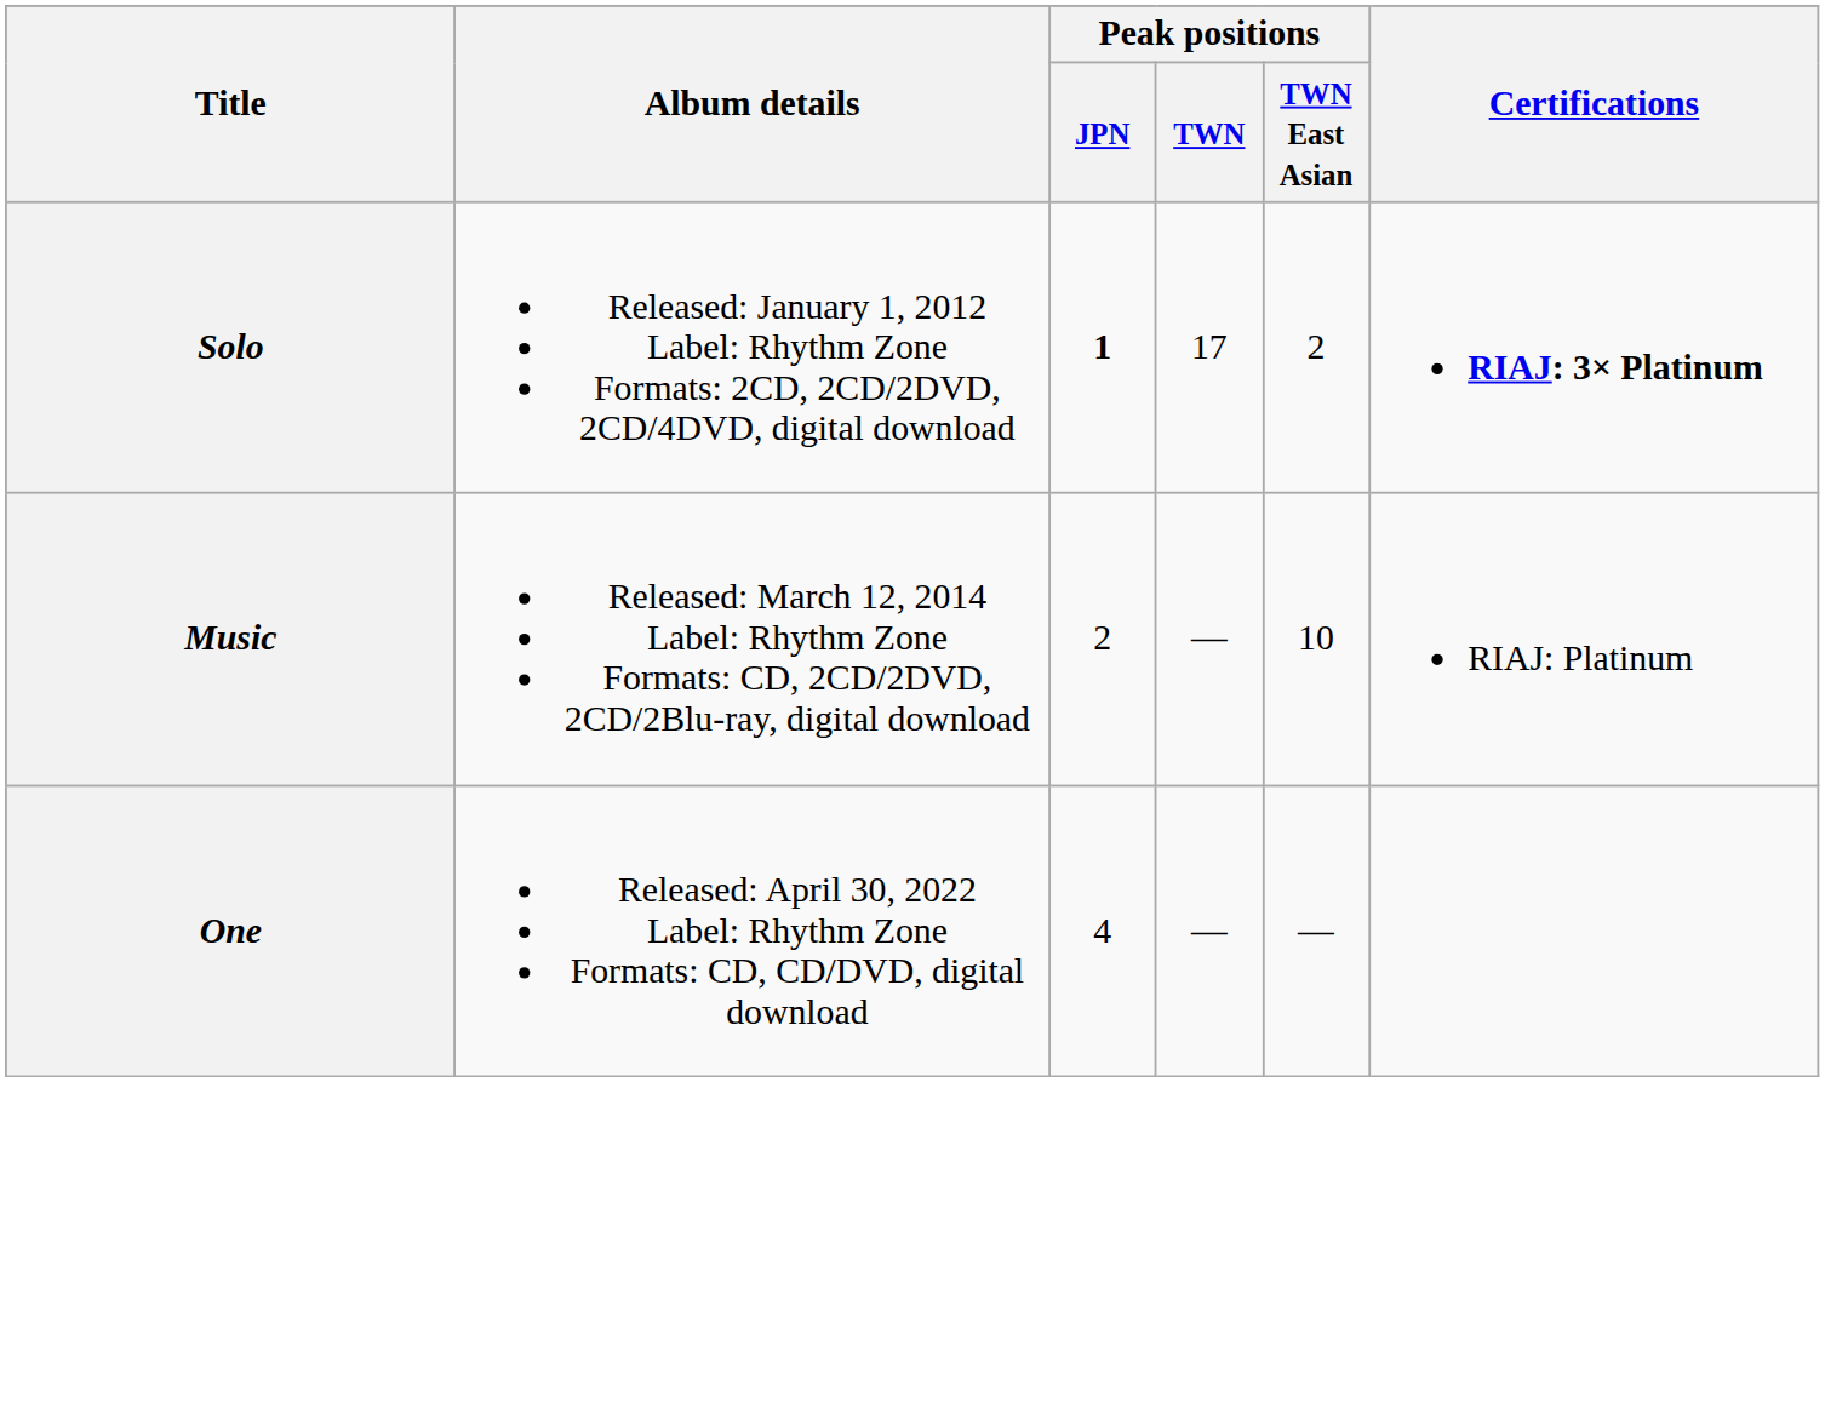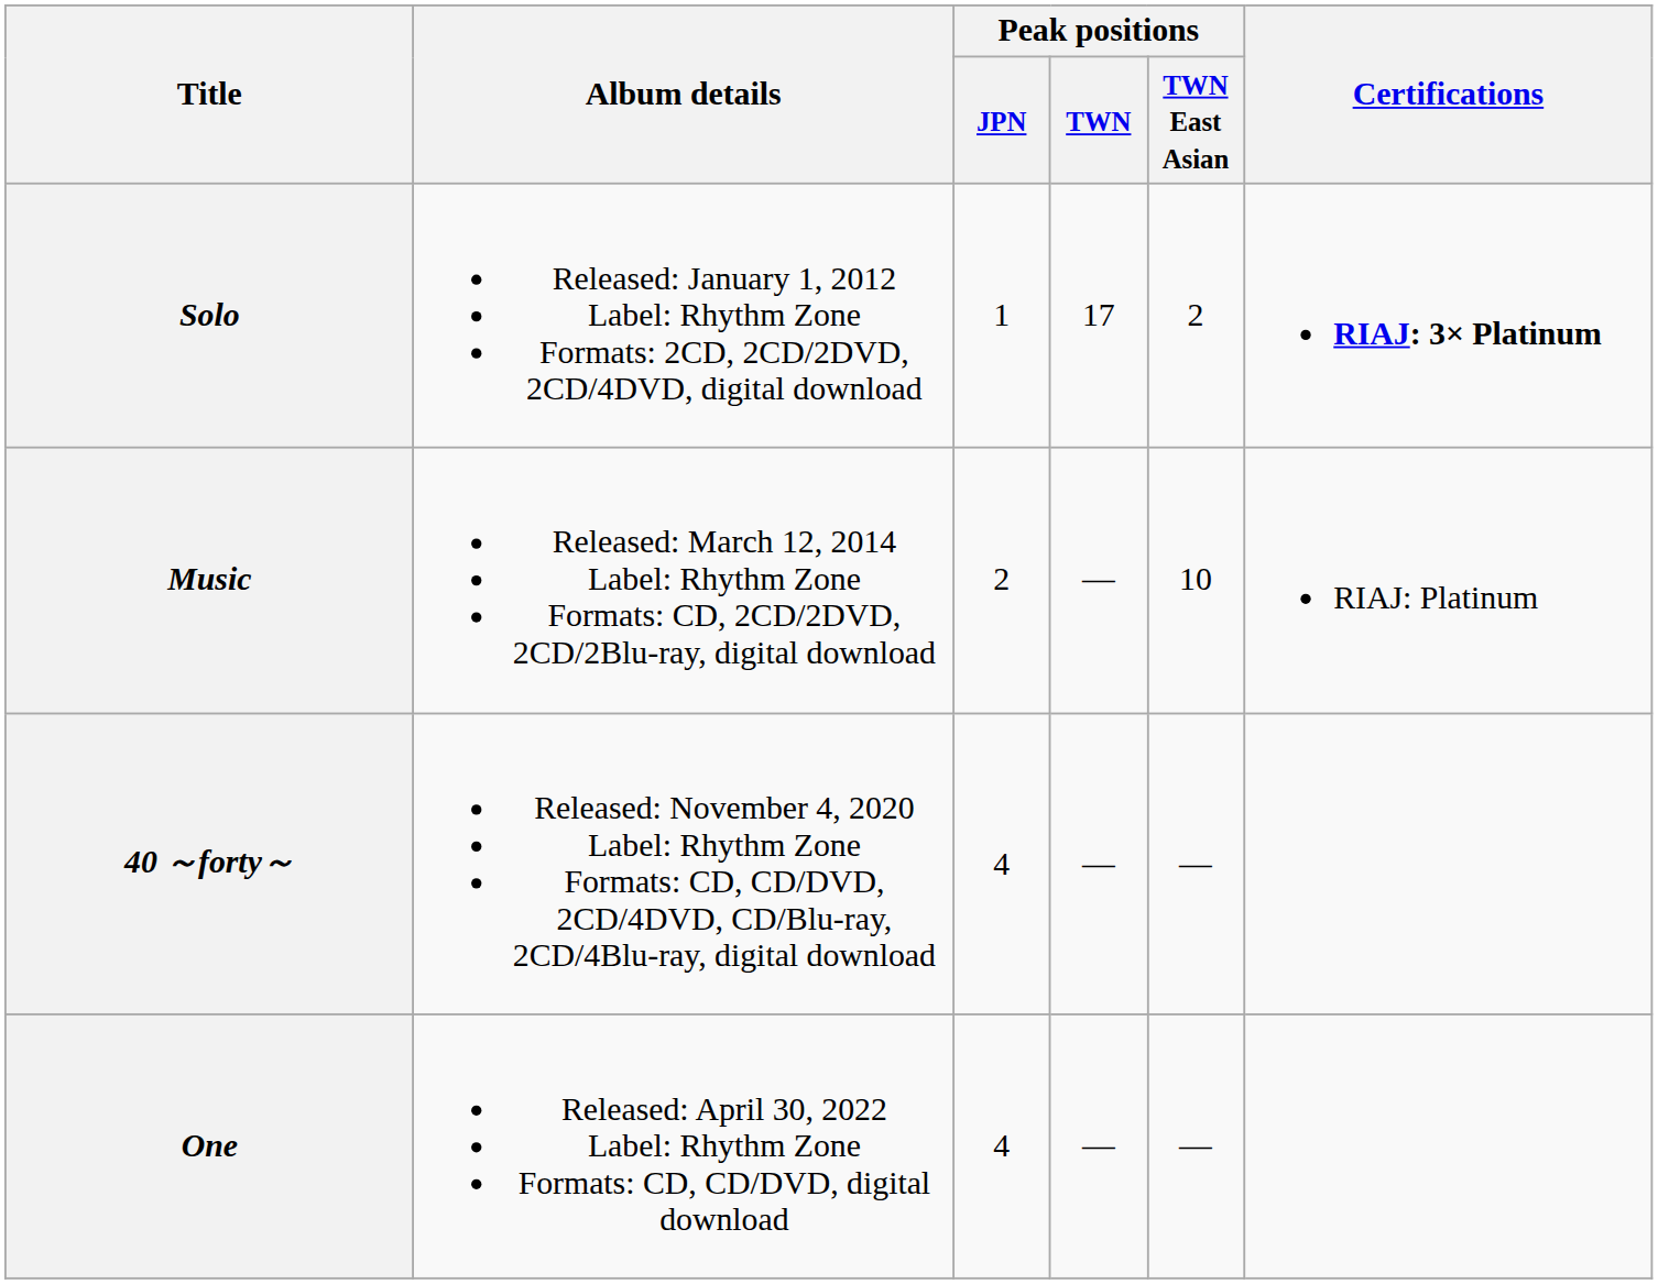Solo | Peak positions / JPN: bold -> normal
+ row: 40 ～forty～ | Released: November 4, 2020 Label: Rhythm Zone Formats: CD, CD/DVD, 2CD/4DVD, CD/Blu-ray, 2CD/4Blu-ray, digital download | 4 | — | —
